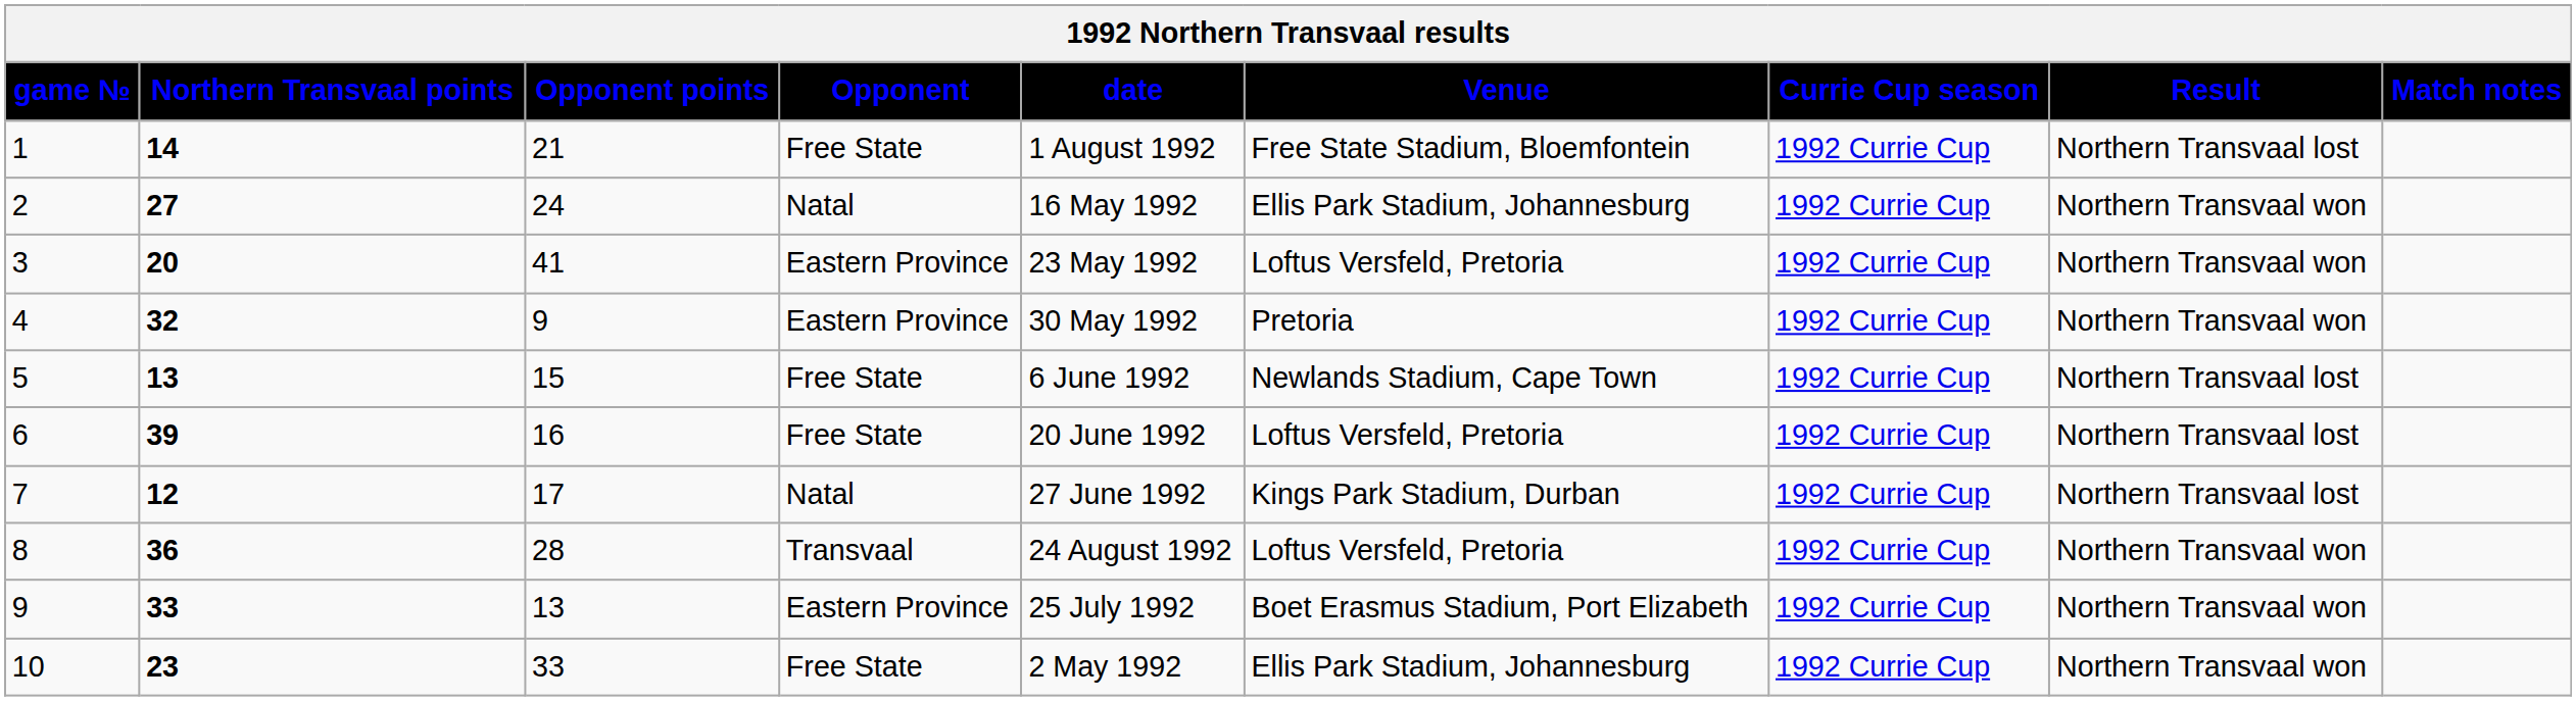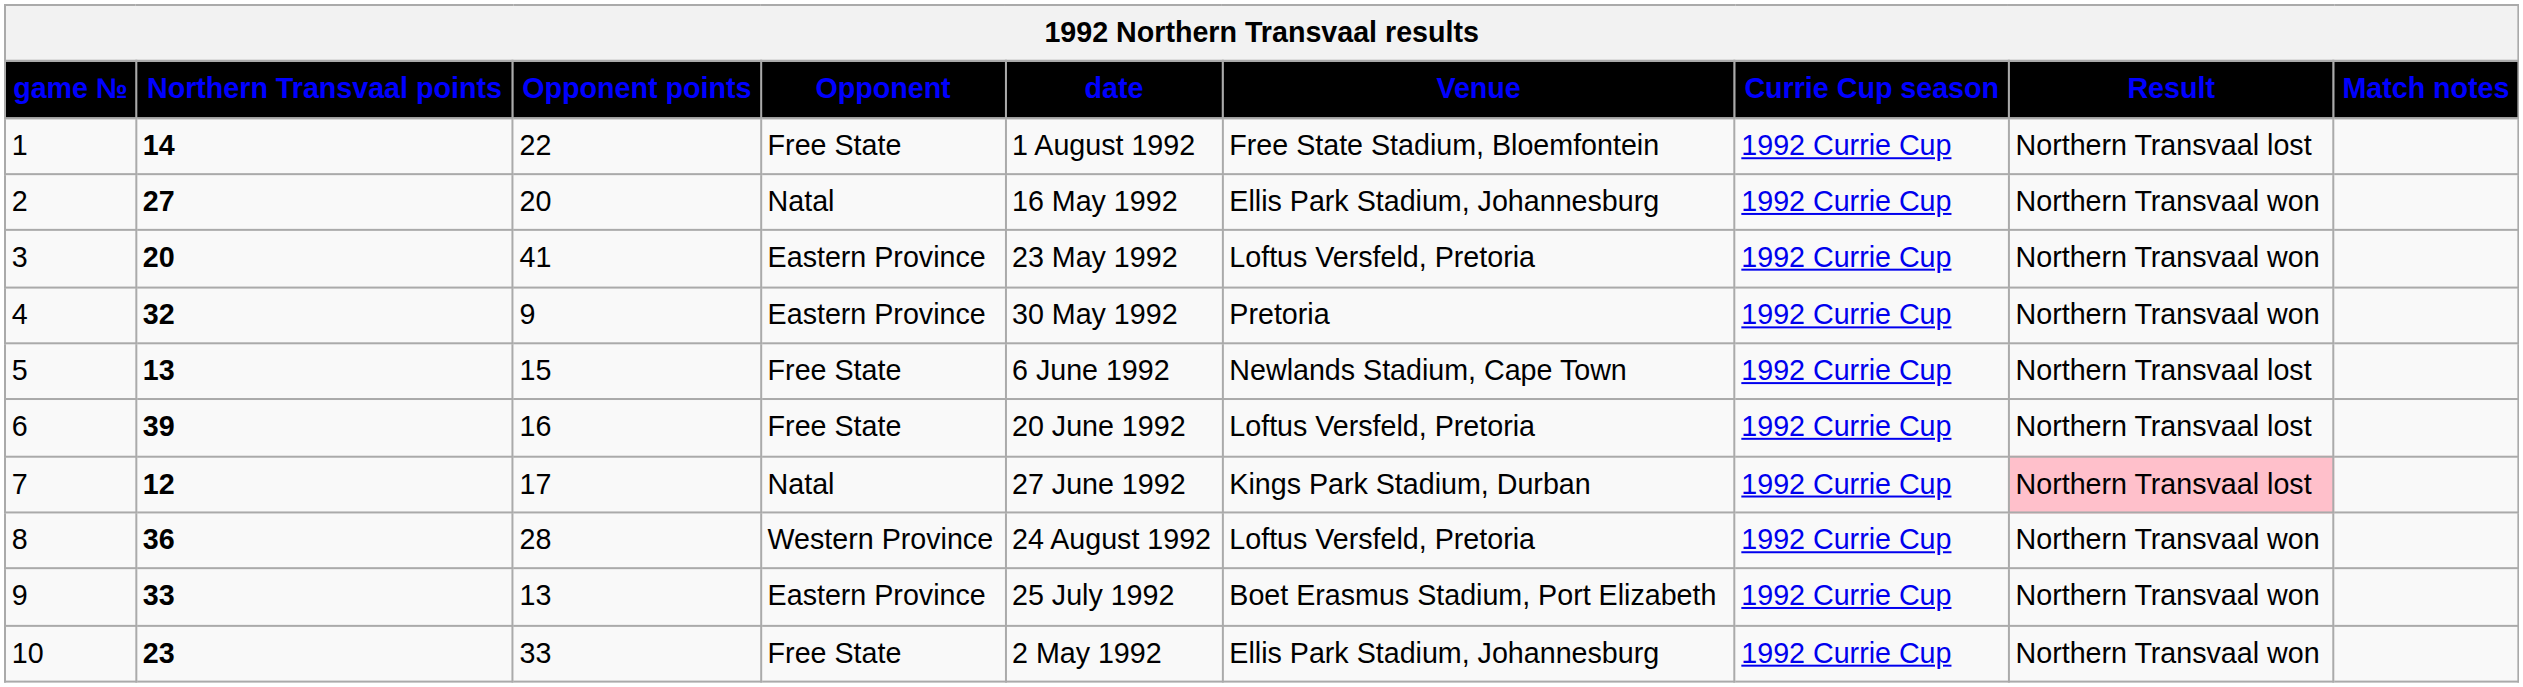1 | Opponent points: 21 -> 22
2 | Opponent points: 24 -> 20
7 | Result: no background -> pink background
8 | Opponent: Transvaal -> Western Province
